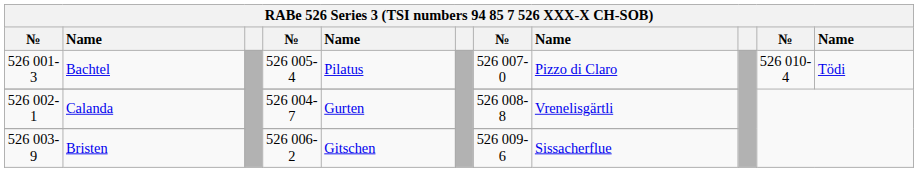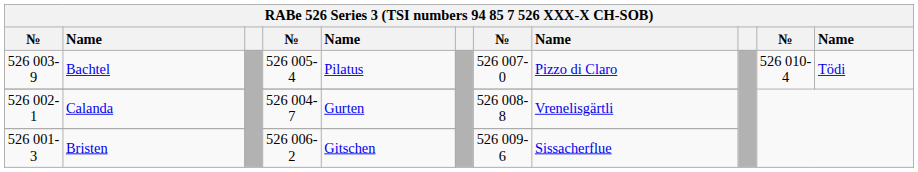Bachtel | column 1: 526 001-3 -> 526 003-9
Bristen | column 1: 526 003-9 -> 526 001-3
